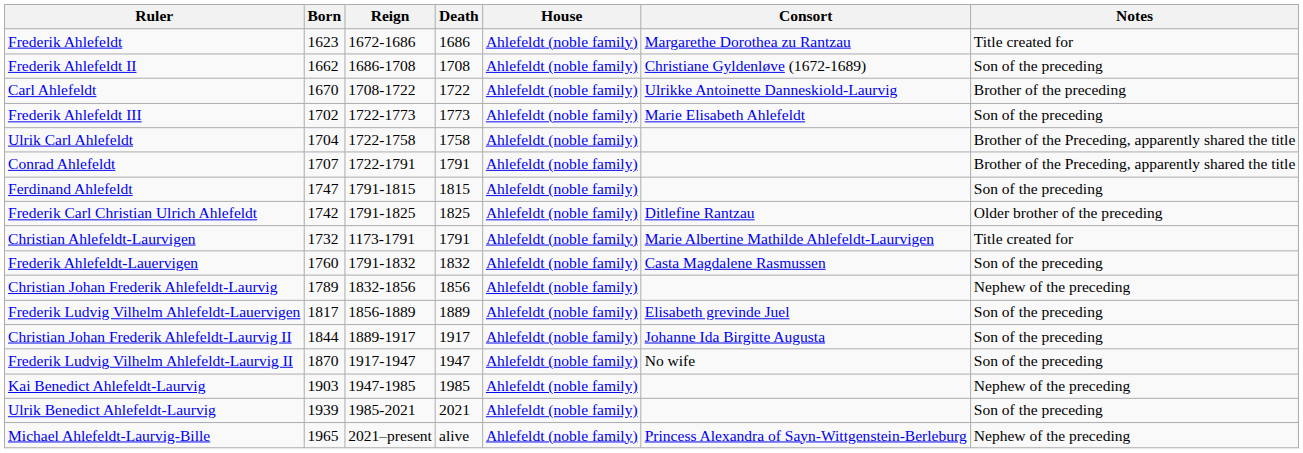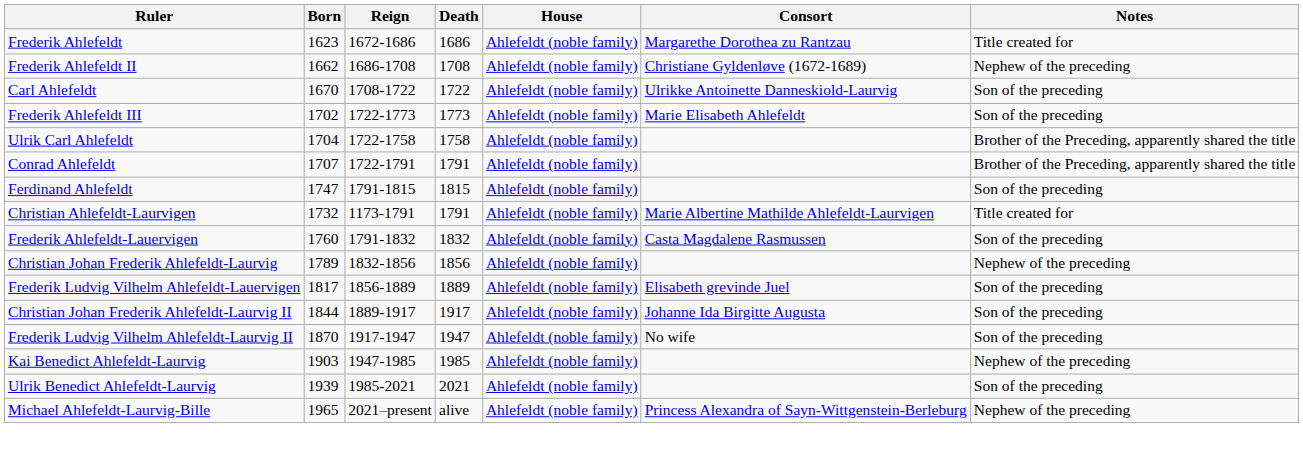Frederik Ahlefeldt II | Notes: Son of the preceding -> Nephew of the preceding
Carl Ahlefeldt | Notes: Brother of the preceding -> Son of the preceding
- row: Frederik Carl Christian Ulrich Ahlefeldt | 1742 | 1791-1825 | 1825 | Ahlefeldt (noble family) | Ditlefine Rantzau | Older brother of the preceding
